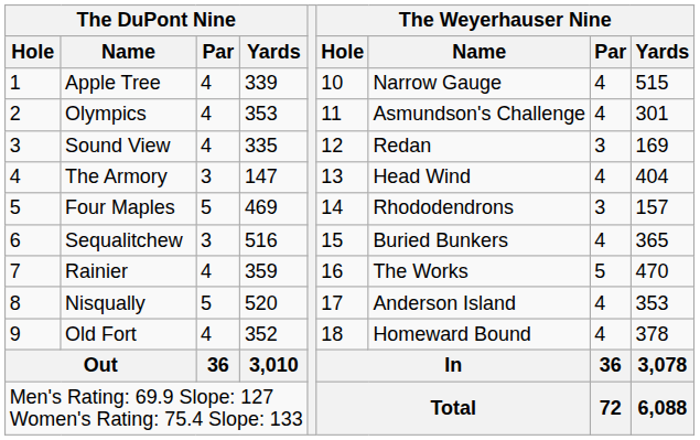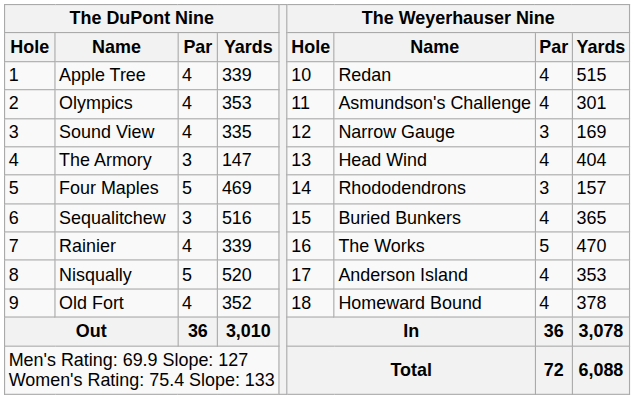Apple Tree | The Weyerhauser Nine / Name: Narrow Gauge -> Redan
Sound View | The Weyerhauser Nine / Name: Redan -> Narrow Gauge
Rainier | The DuPont Nine / Yards: 359 -> 339
